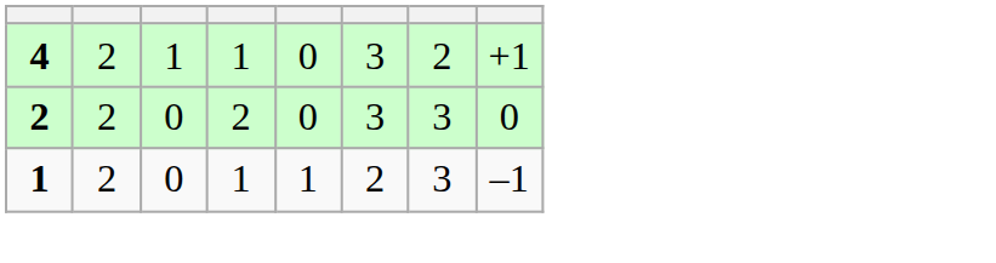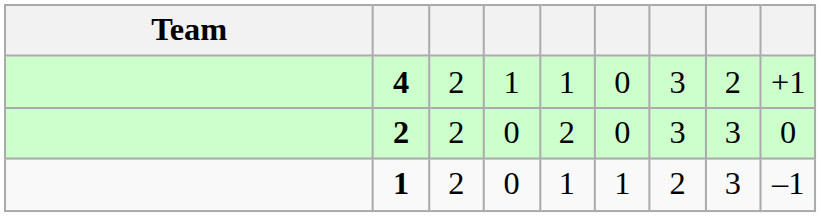+ column: Team
